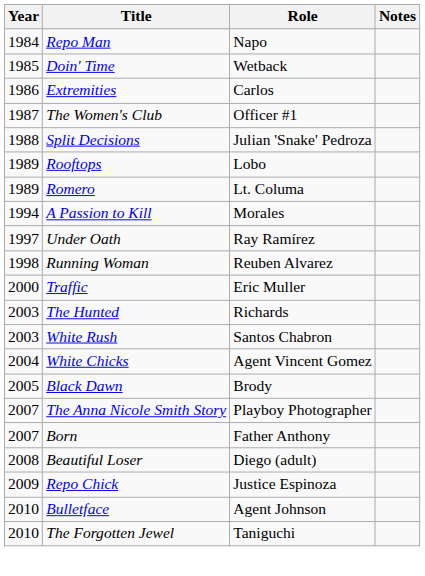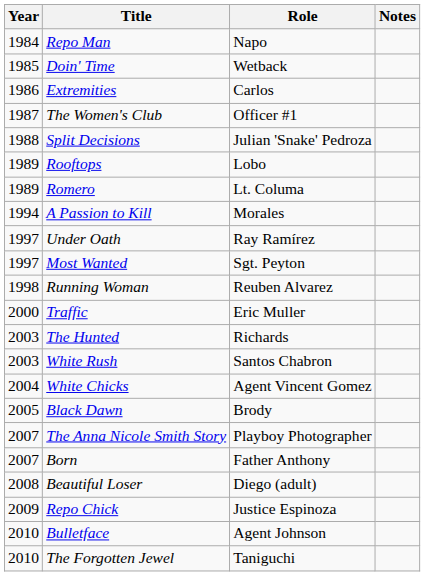+ row: 1997 | Most Wanted | Sgt. Peyton
